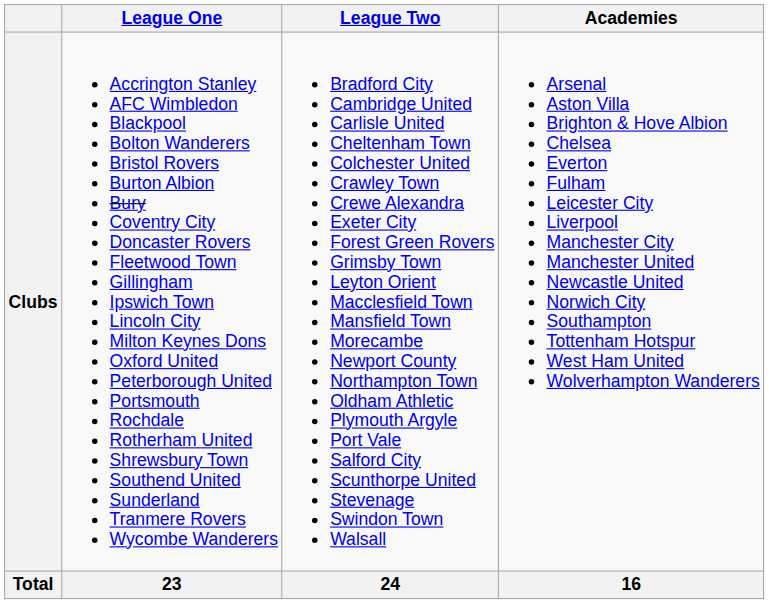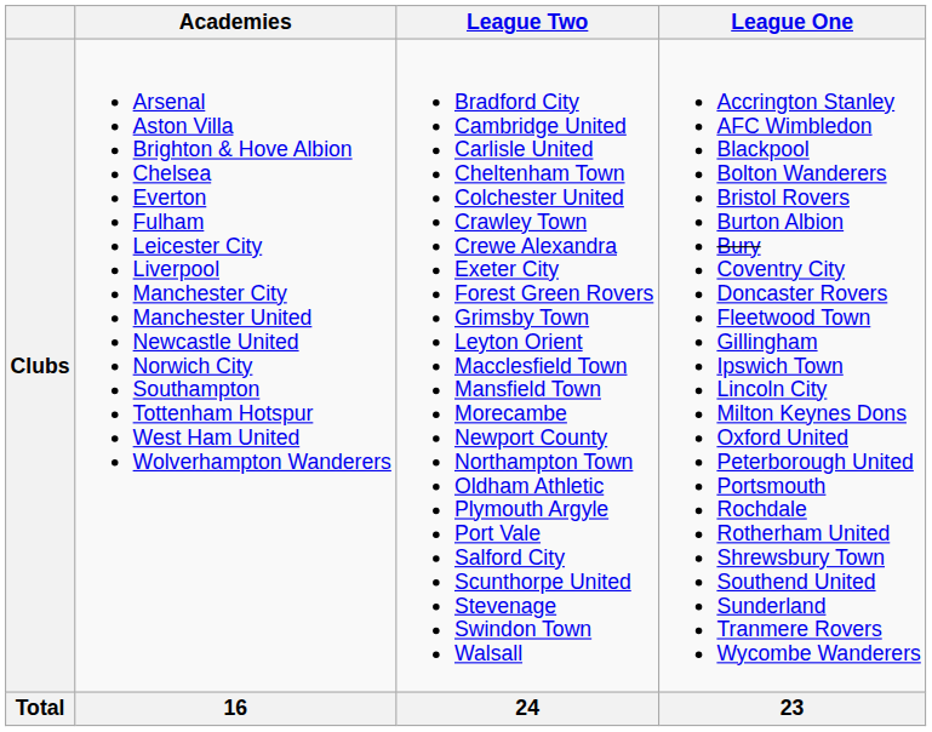columns swapped: League One <-> Academies
